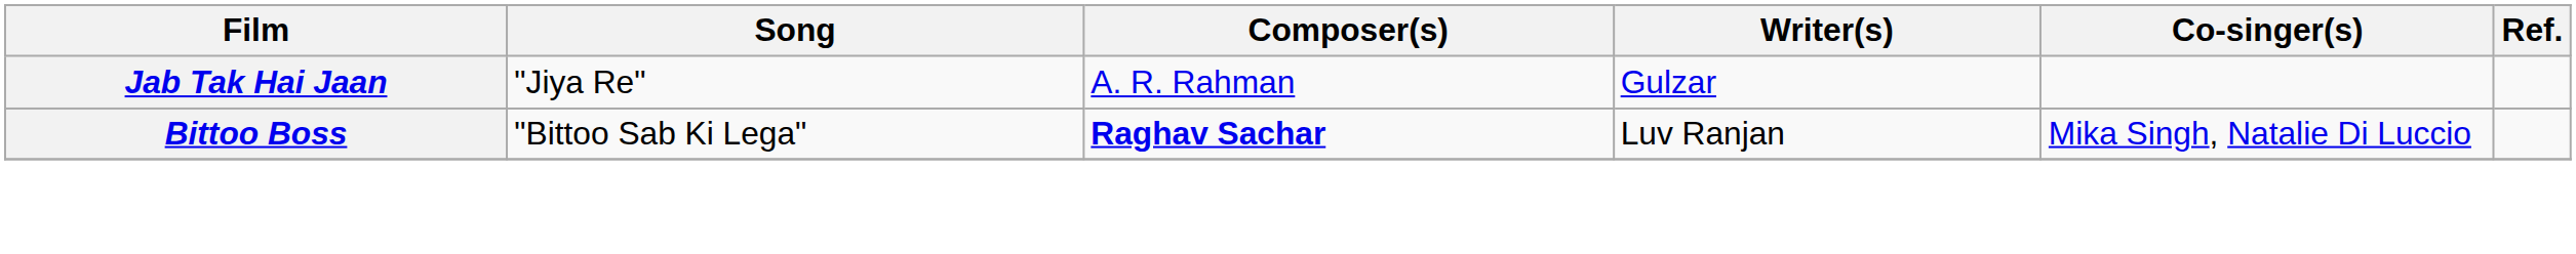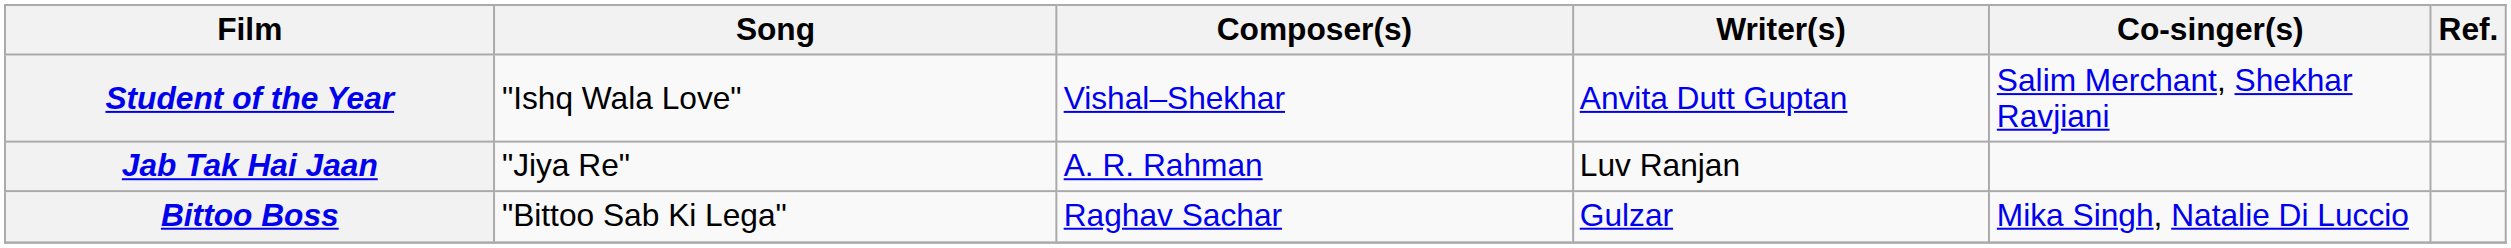+ row: Student of the Year | "Ishq Wala Love" | Vishal–Shekhar | Anvita Dutt Guptan | Salim Merchant, Shekhar Ravjiani
Jab Tak Hai Jaan | Writer(s): Gulzar -> Luv Ranjan
Bittoo Boss | Composer(s): bold -> normal
Bittoo Boss | Writer(s): Luv Ranjan -> Gulzar
